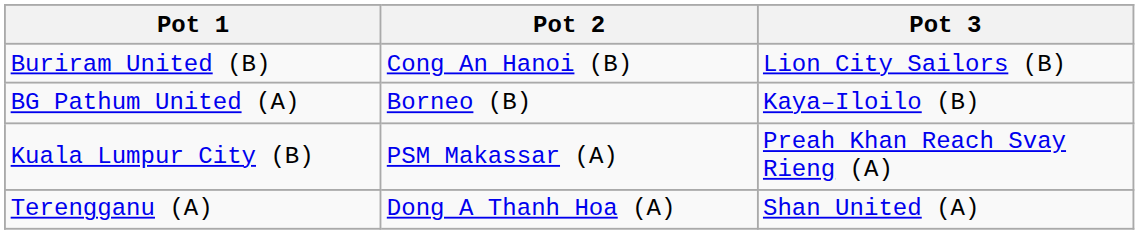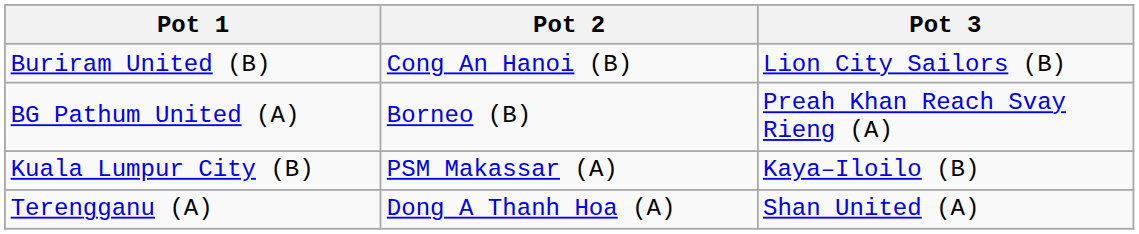BG Pathum United (A) | Pot 3: Kaya–Iloilo (B) -> Preah Khan Reach Svay Rieng (A)
Kuala Lumpur City (B) | Pot 3: Preah Khan Reach Svay Rieng (A) -> Kaya–Iloilo (B)
